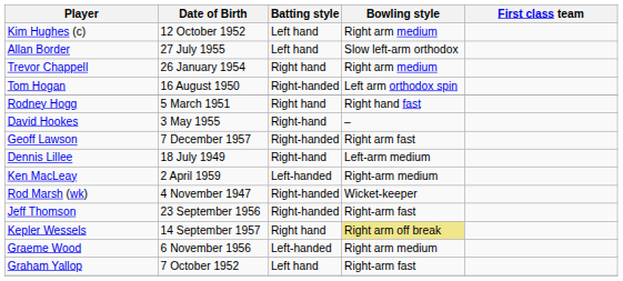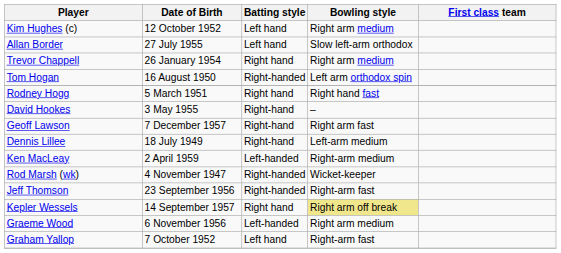Geoff Lawson | Batting style: Right-handed -> Right-hand
